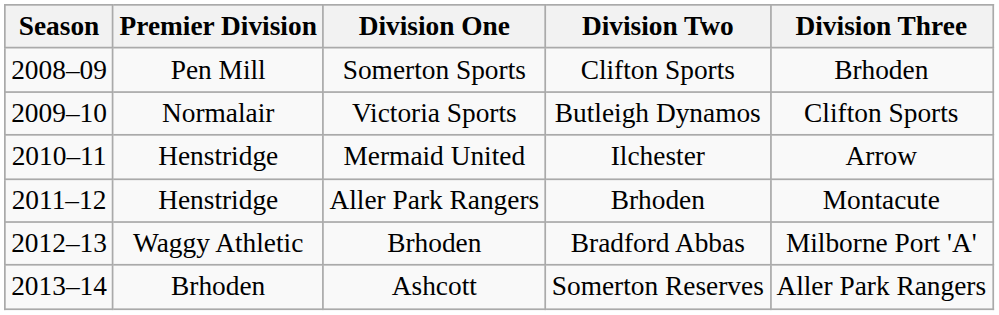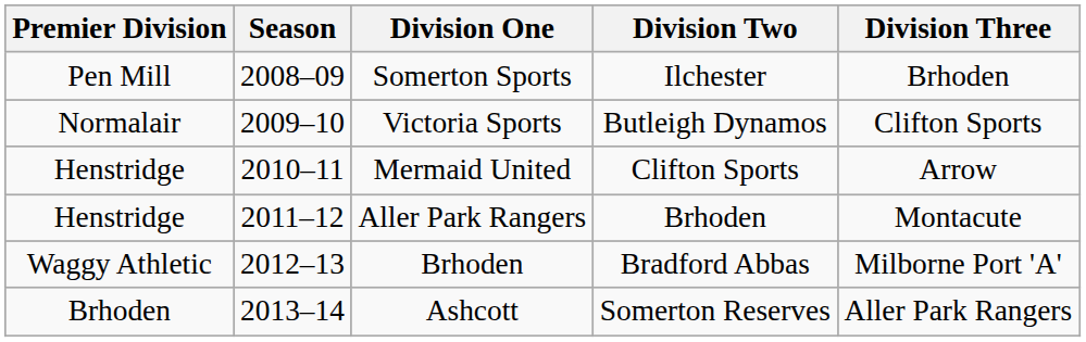columns swapped: Season <-> Premier Division
Somerton Sports | Division Two: Clifton Sports -> Ilchester
Mermaid United | Division Two: Ilchester -> Clifton Sports
